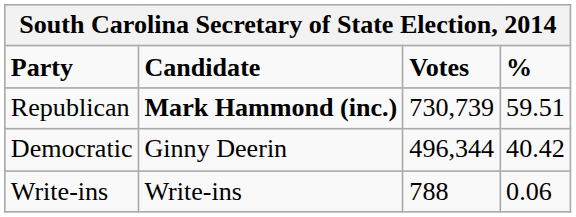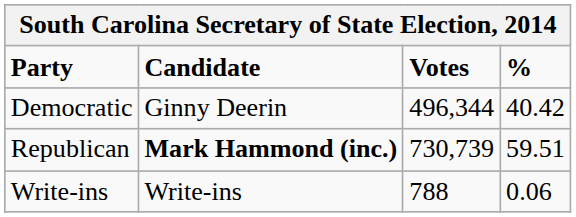rows swapped: Republican <-> Democratic
